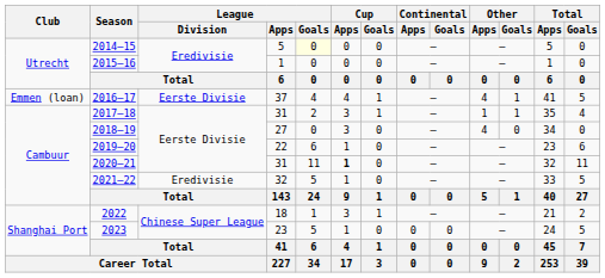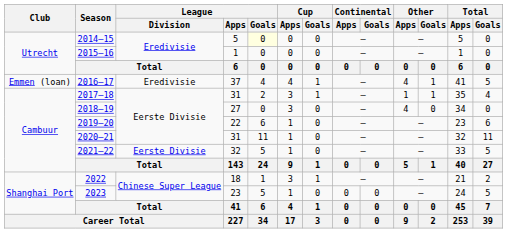2016–17 | League / Division: Eerste Divisie -> Eredivisie
2020–21 | Cup / Apps: bold -> normal
2021–22 | League / Division: Eredivisie -> Eerste Divisie
